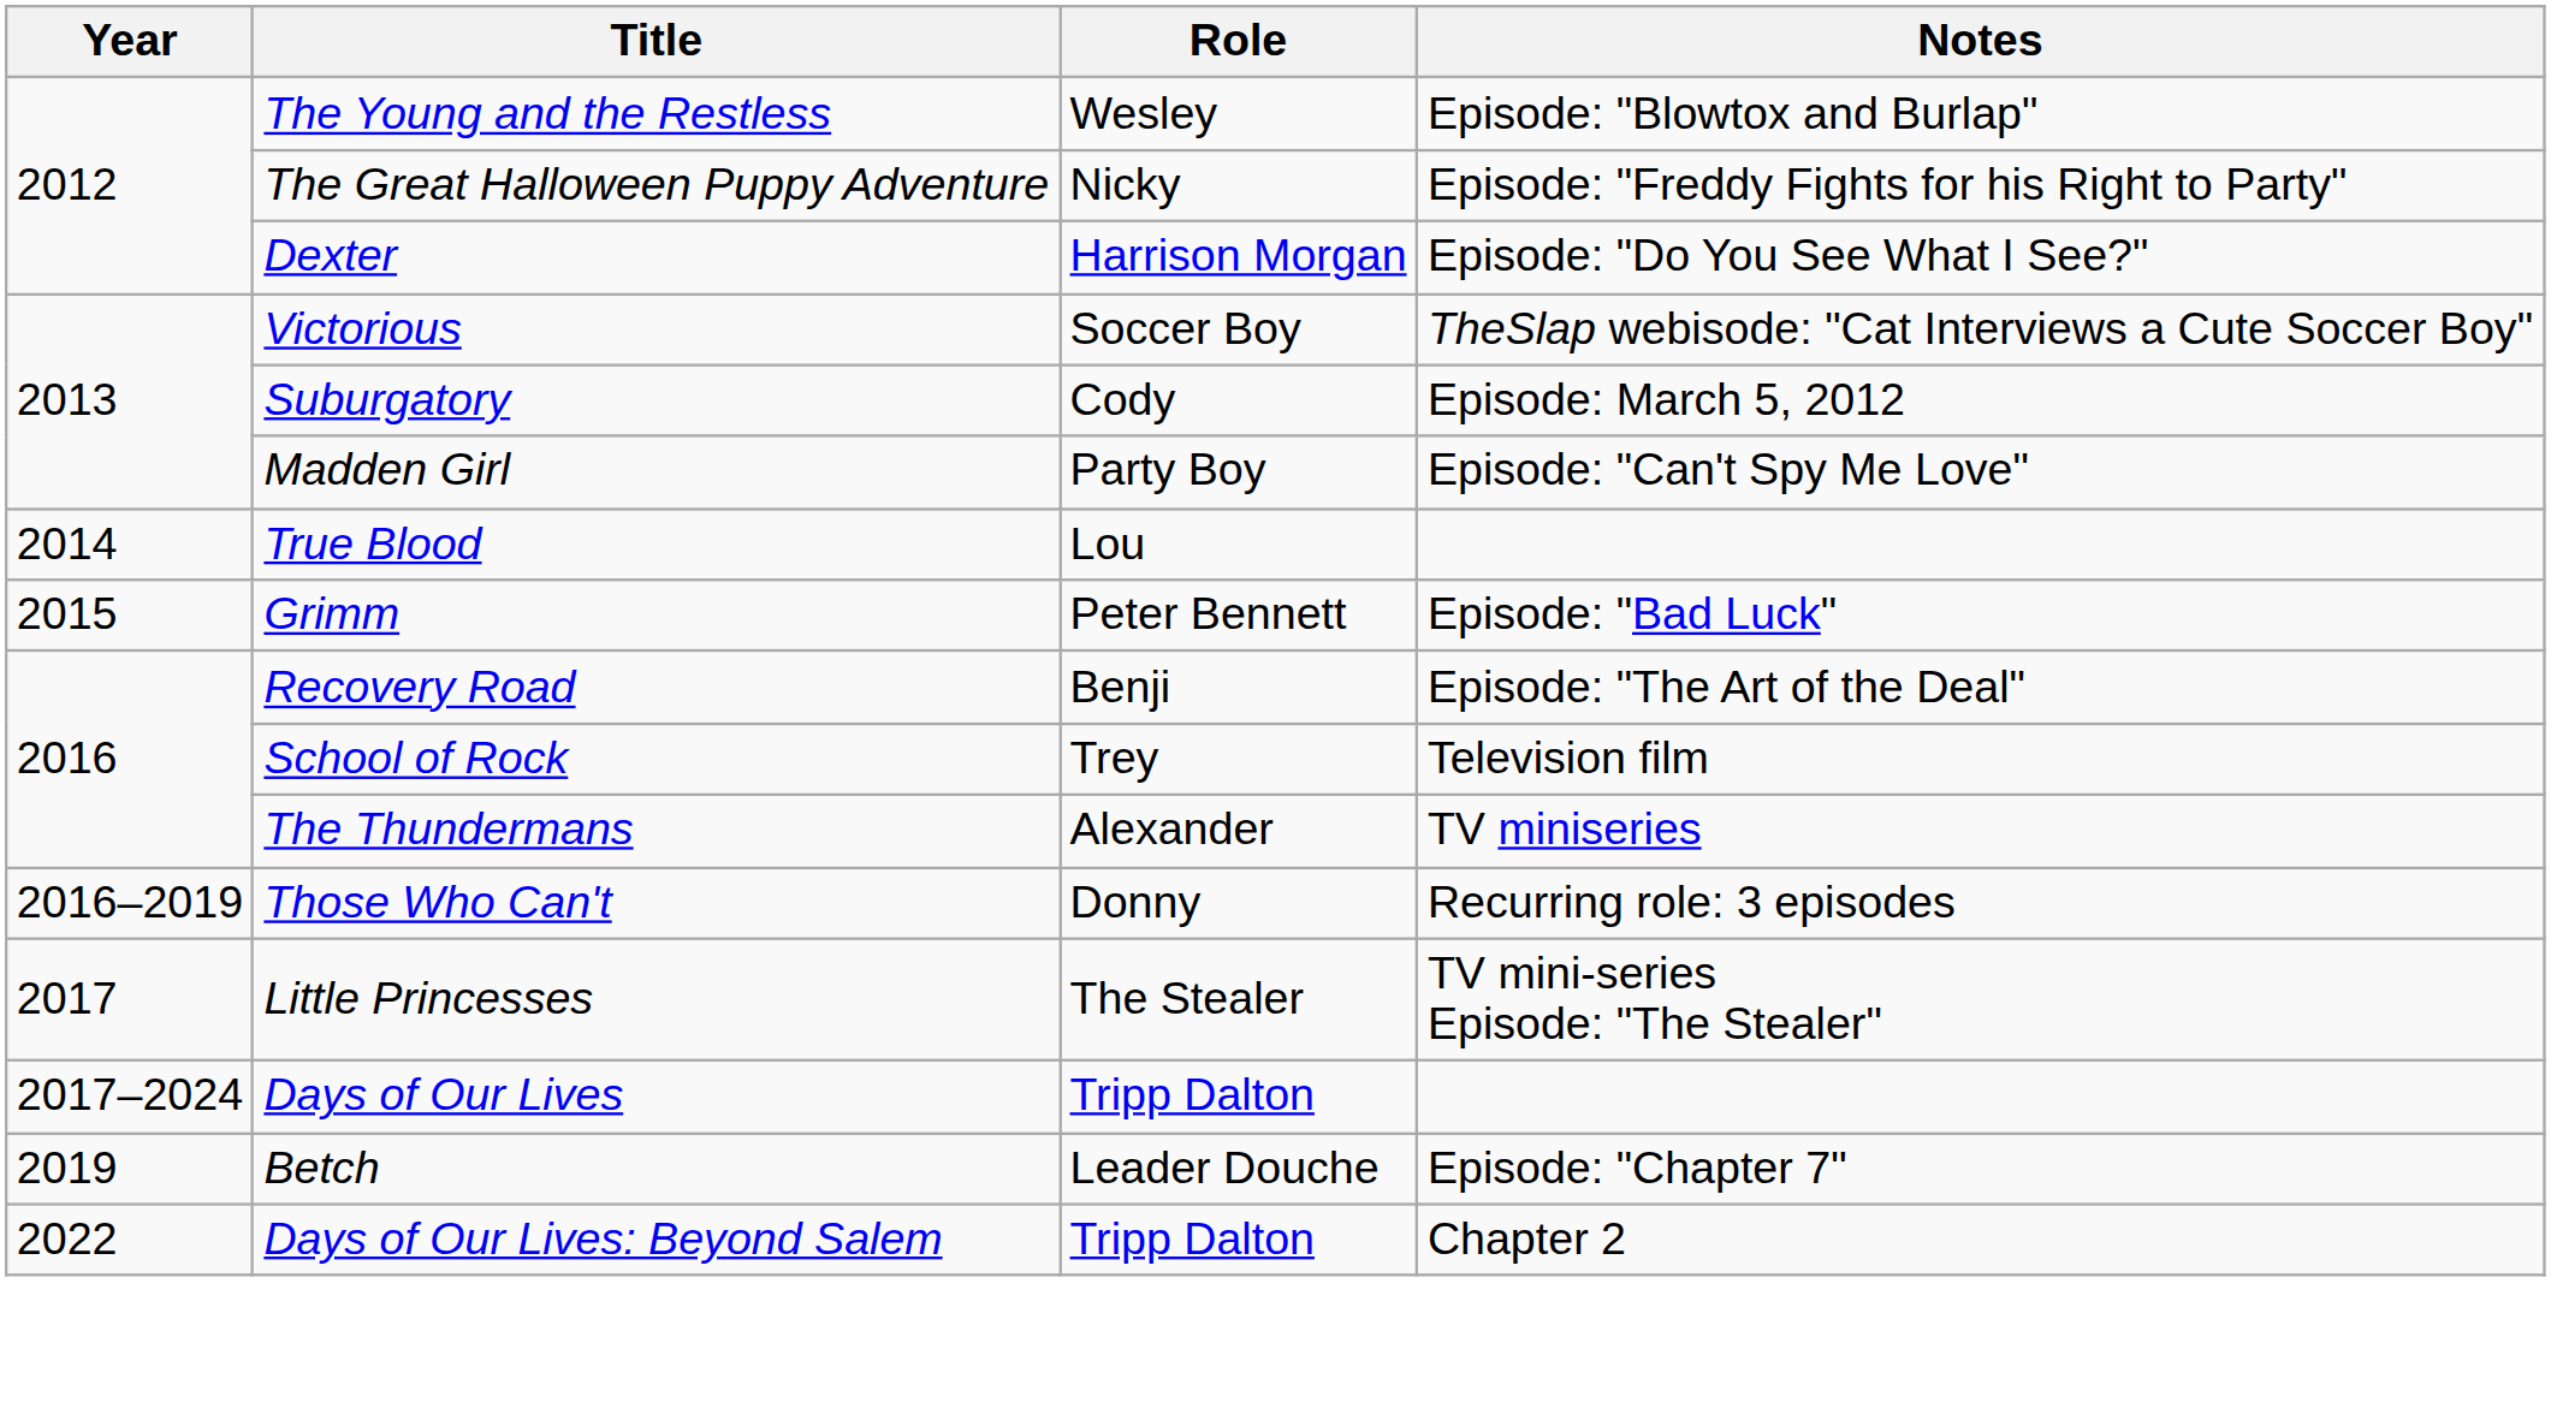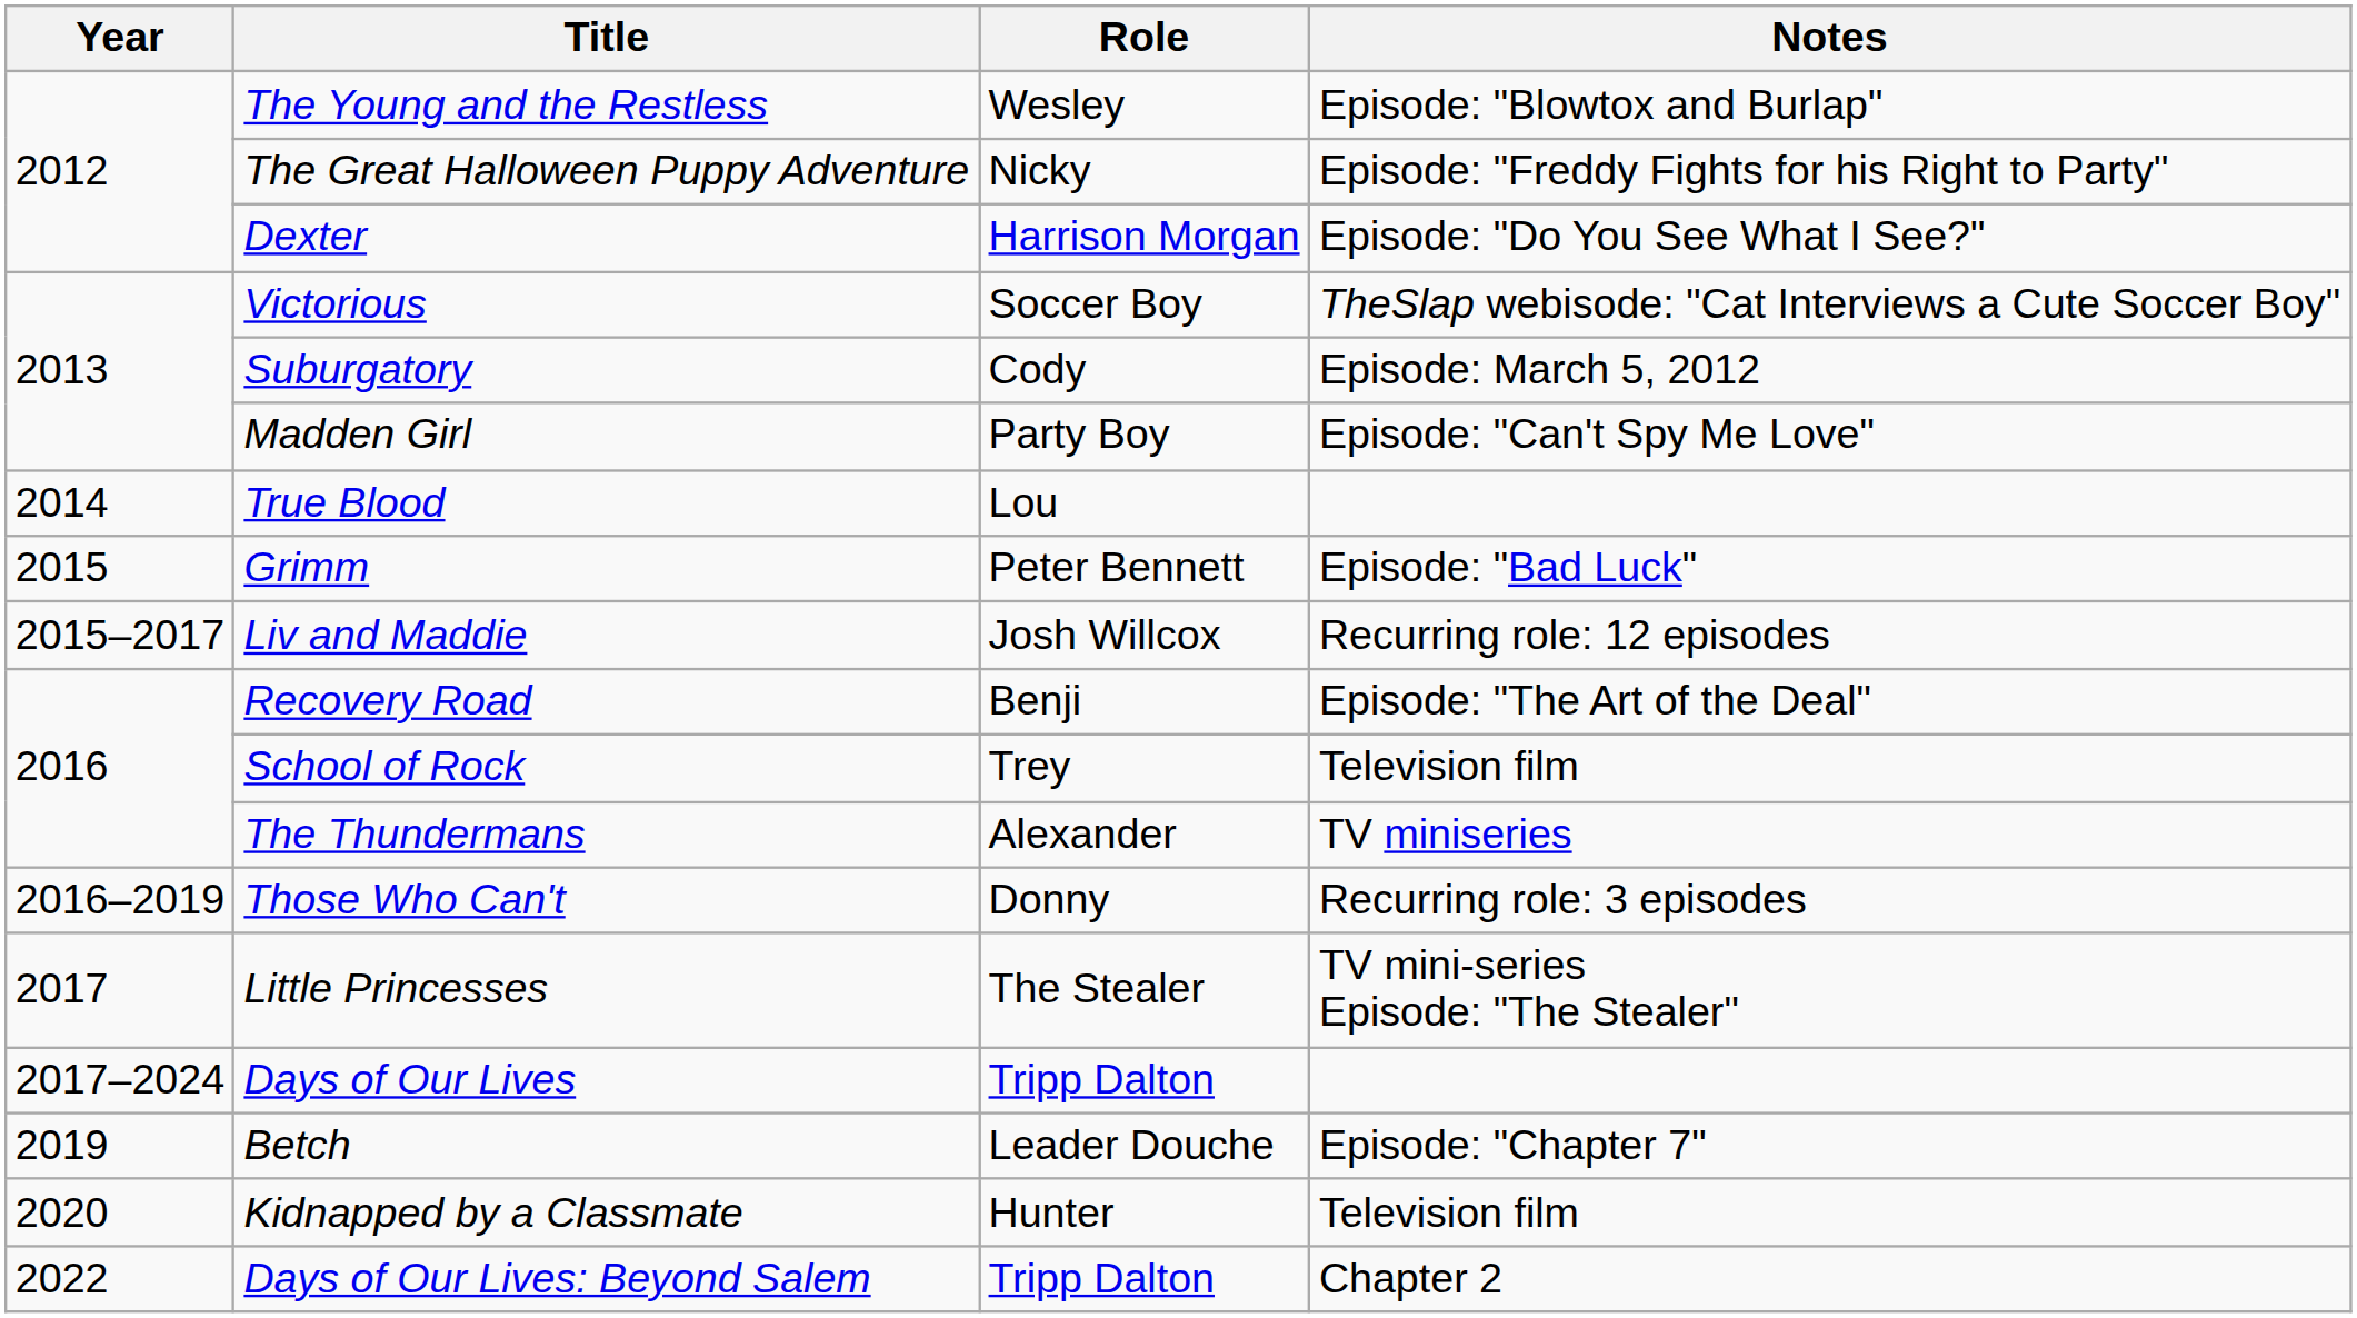+ row: 2015–2017 | Liv and Maddie | Josh Willcox | Recurring role: 12 episodes
+ row: 2020 | Kidnapped by a Classmate | Hunter | Television film
